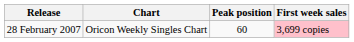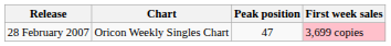28 February 2007 | Peak position: 60 -> 47
